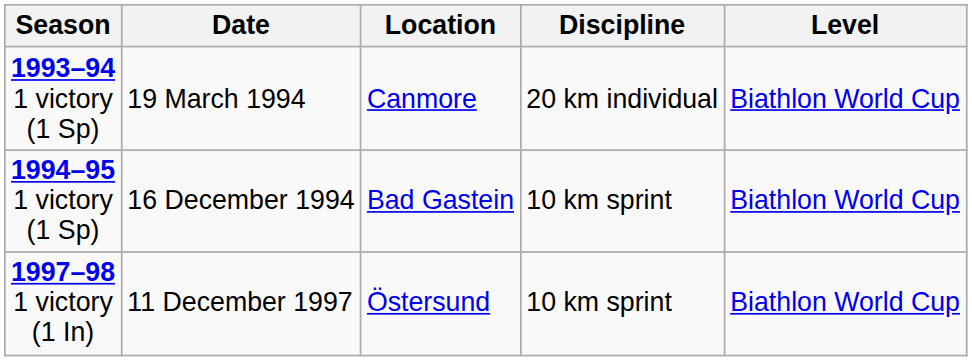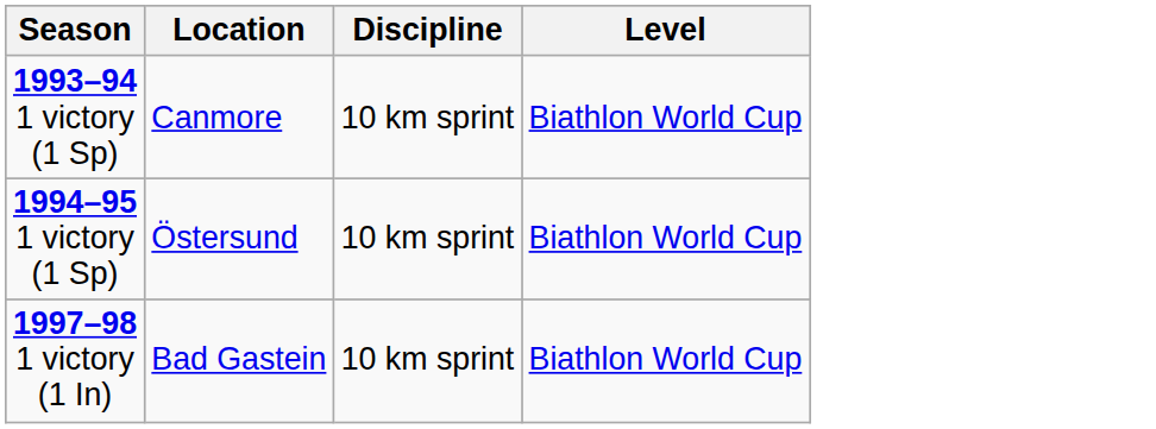- column: Date | 19 March 1994 | 16 December 1994 | 11 December 1997
1993–94 1 victory (1 Sp) | Discipline: 20 km individual -> 10 km sprint
1994–95 1 victory (1 Sp) | Location: Bad Gastein -> Östersund
1997–98 1 victory (1 In) | Location: Östersund -> Bad Gastein
